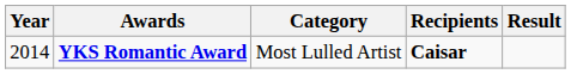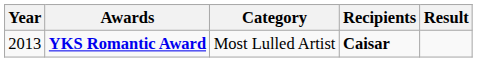YKS Romantic Award | Year: 2014 -> 2013
